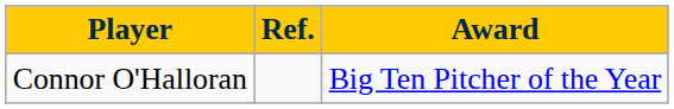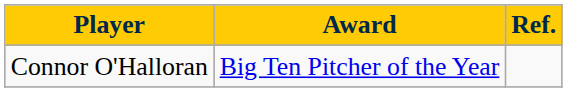columns swapped: Award <-> Ref.
